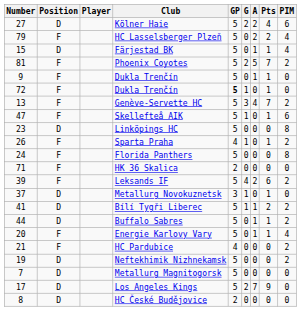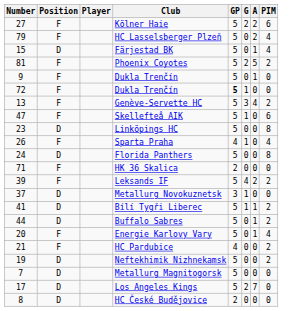- column: Pts | 4 | 2 | 1 | 7 | 1 | 1 | 7 | 1 | 0 | 1 | 0 | 0 | 6 | 1 | 2 | 1 | 1 | 0 | 0 | 0 | 9 | 0
Kölner Haie | Position: D -> F
Sparta Praha | PIM: 2 -> 4
Florida Panthers | Position: F -> D
